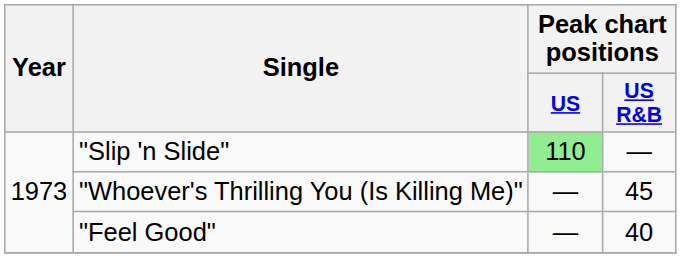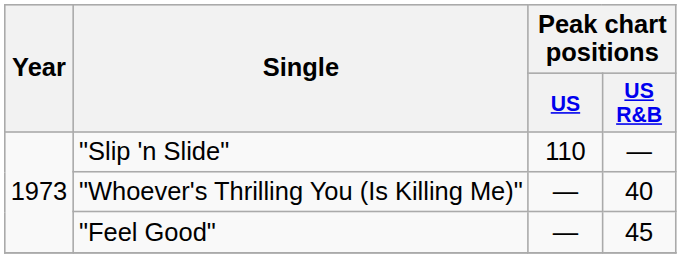"Slip 'n Slide" | Peak chart positions / US: lightgreen background -> no background
"Whoever's Thrilling You (Is Killing Me)" | Peak chart positions / US R&B: 45 -> 40
"Feel Good" | Peak chart positions / US R&B: 40 -> 45
